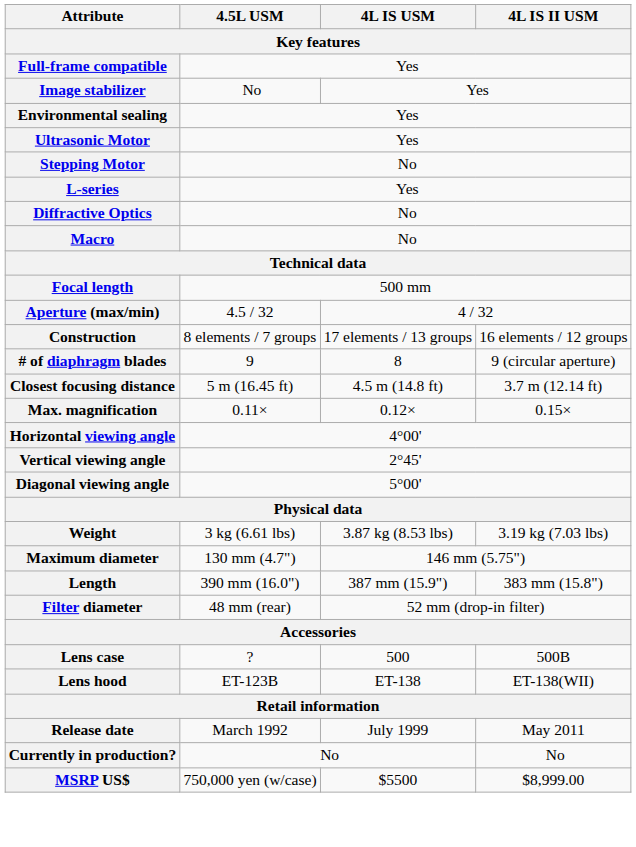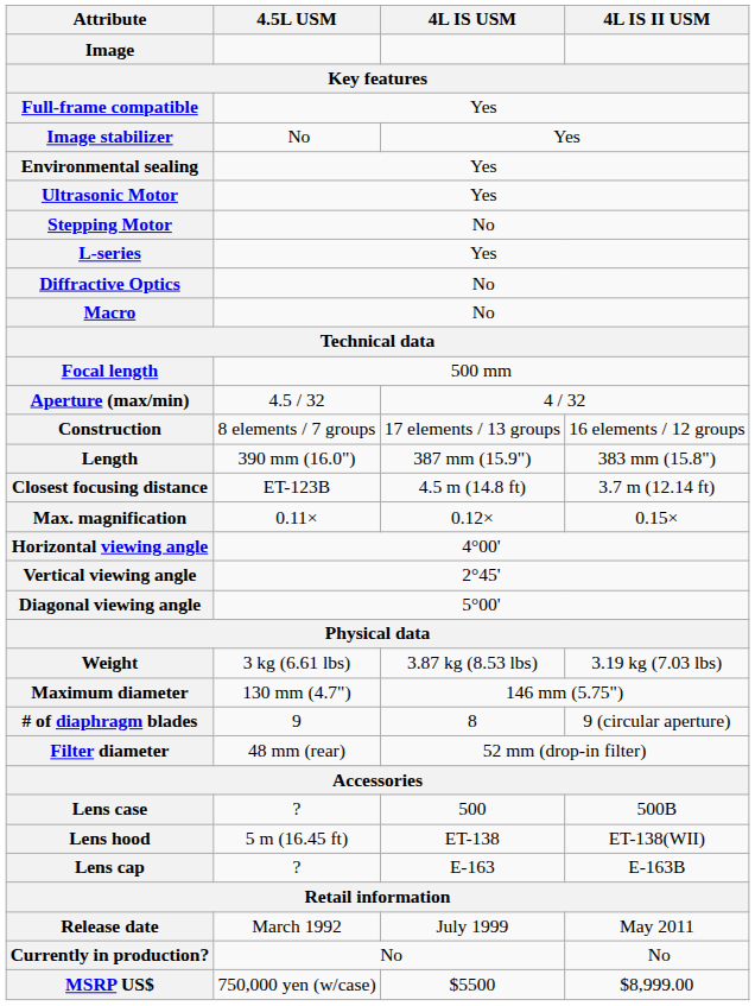+ row: Image
rows swapped: # of diaphragm blades <-> Length
Closest focusing distance | 4.5L USM: 5 m (16.45 ft) -> ET-123B
Lens hood | 4.5L USM: ET-123B -> 5 m (16.45 ft)
+ row: Lens cap | ? | E-163 | E-163B
